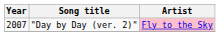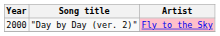"Day by Day (ver. 2)" | Year: 2007 -> 2000
